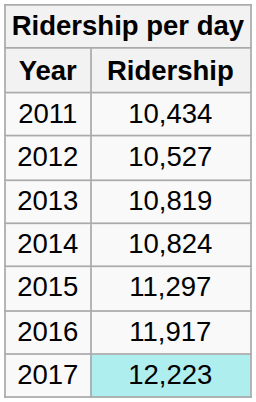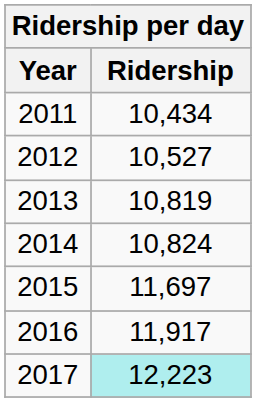2015 | Ridership: 11,297 -> 11,697
